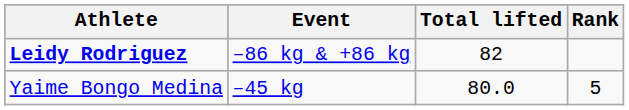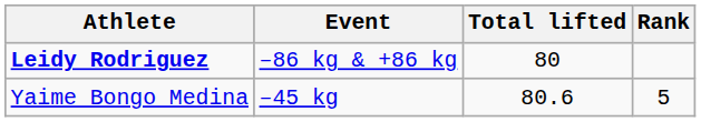Leidy Rodriguez | Total lifted: 82 -> 80
Yaime Bongo Medina | Total lifted: 80.0 -> 80.6
